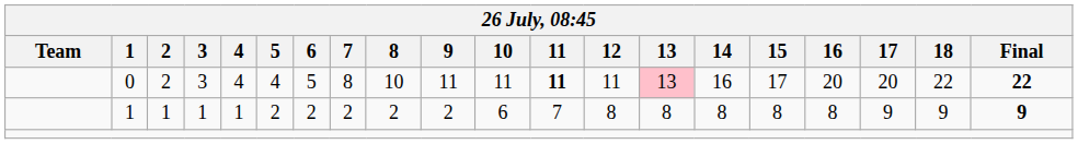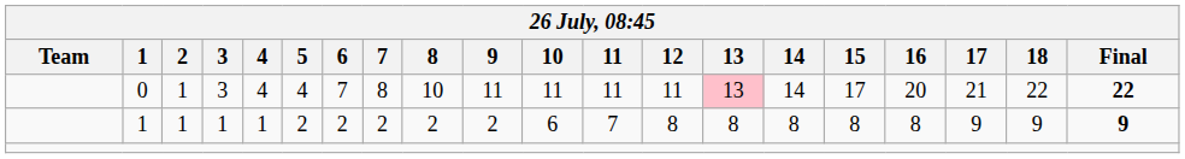0 | 2: 2 -> 1
0 | 6: 5 -> 7
0 | 11: bold -> normal
0 | 14: 16 -> 14
0 | 17: 20 -> 21
